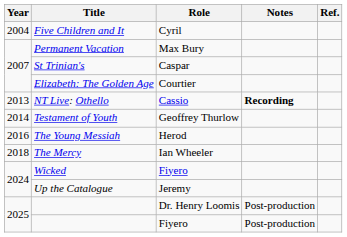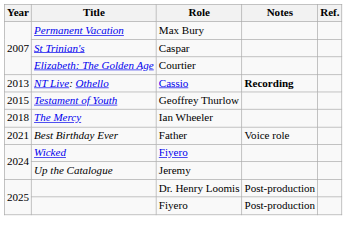- row: 2004 | Five Children and It | Cyril
Testament of Youth | Year: 2014 -> 2015
- row: 2016 | The Young Messiah | Herod
+ row: 2021 | Best Birthday Ever | Father | Voice role
